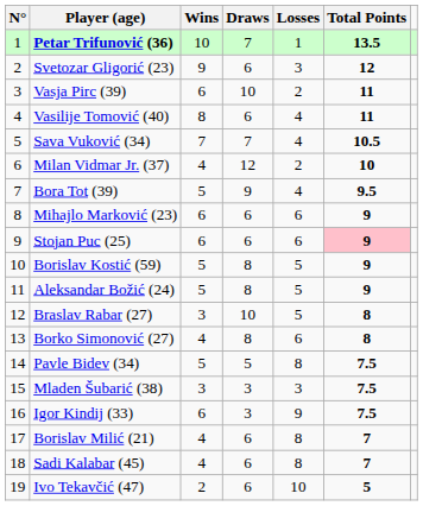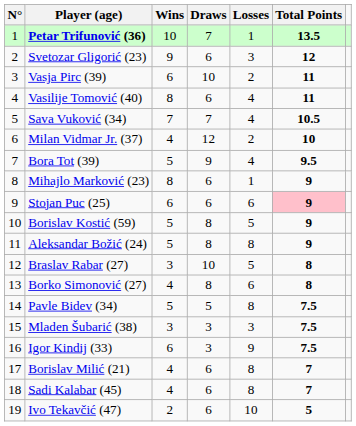Mihajlo Marković (23) | Wins: 6 -> 8
Mihajlo Marković (23) | Losses: 6 -> 1
Aleksandar Božić (24) | Losses: 5 -> 8
